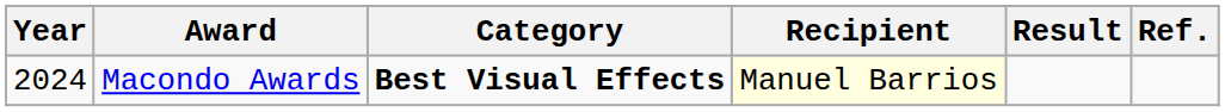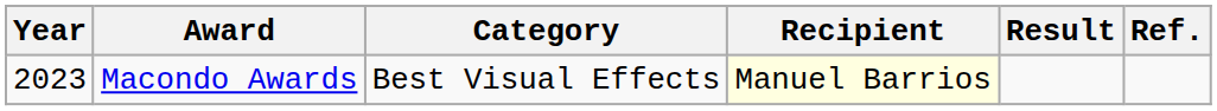Macondo Awards | Year: 2024 -> 2023
Macondo Awards | Category: bold -> normal
